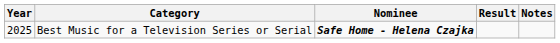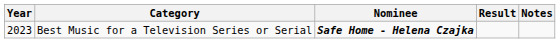Best Music for a Television Series or Serial | Year: 2025 -> 2023
